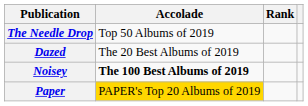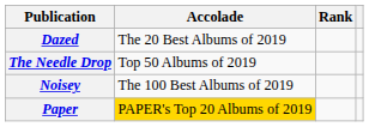rows swapped: Dazed <-> The Needle Drop
Noisey | Accolade: bold -> normal
